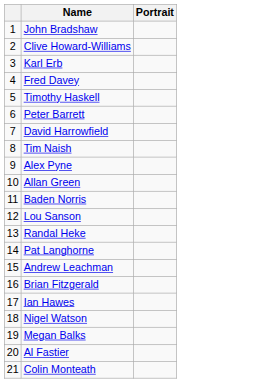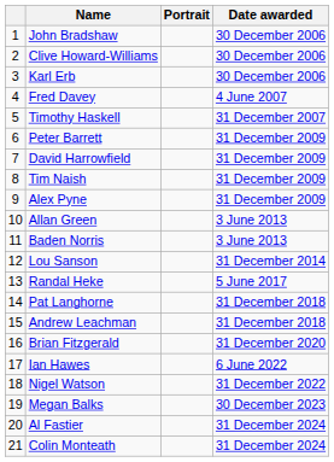+ column: Date awarded | 30 December 2006 | 30 December 2006 | 30 December 2006 | 4 June 2007 | 31 December 2007 | 31 December 2009 | 31 December 2009 | 31 December 2009 | 31 December 2009 | 3 June 2013 | 3 June 2013 | 31 December 2014 | 5 June 2017 | 31 December 2018 | 31 December 2018 | 31 December 2020 | 6 June 2022 | 31 December 2022 | 30 December 2023 | 31 December 2024 | 31 December 2024
